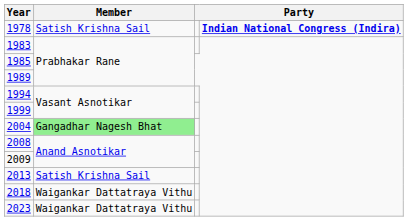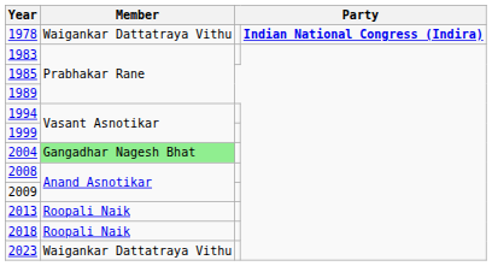1978 | Member: Satish Krishna Sail -> Waigankar Dattatraya Vithu
2013 | Member: Satish Krishna Sail -> Roopali Naik
2018 | Member: Waigankar Dattatraya Vithu -> Roopali Naik
